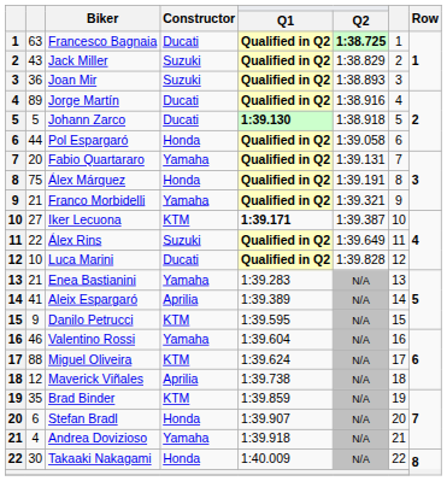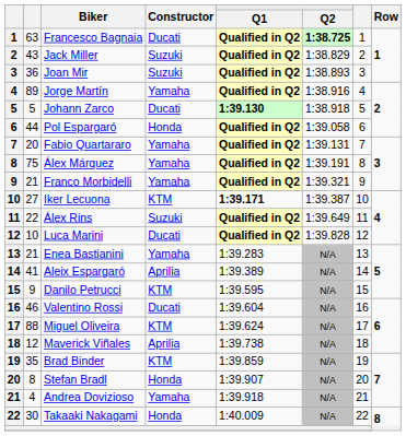Jorge Martín | Constructor: Ducati -> Yamaha
Álex Márquez | Constructor: Honda -> Yamaha
Valentino Rossi | Constructor: Yamaha -> Ducati
Stefan Bradl | column 2: 6 -> 8
